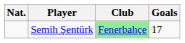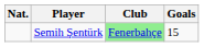Semih Şentürk | Goals: 17 -> 15
